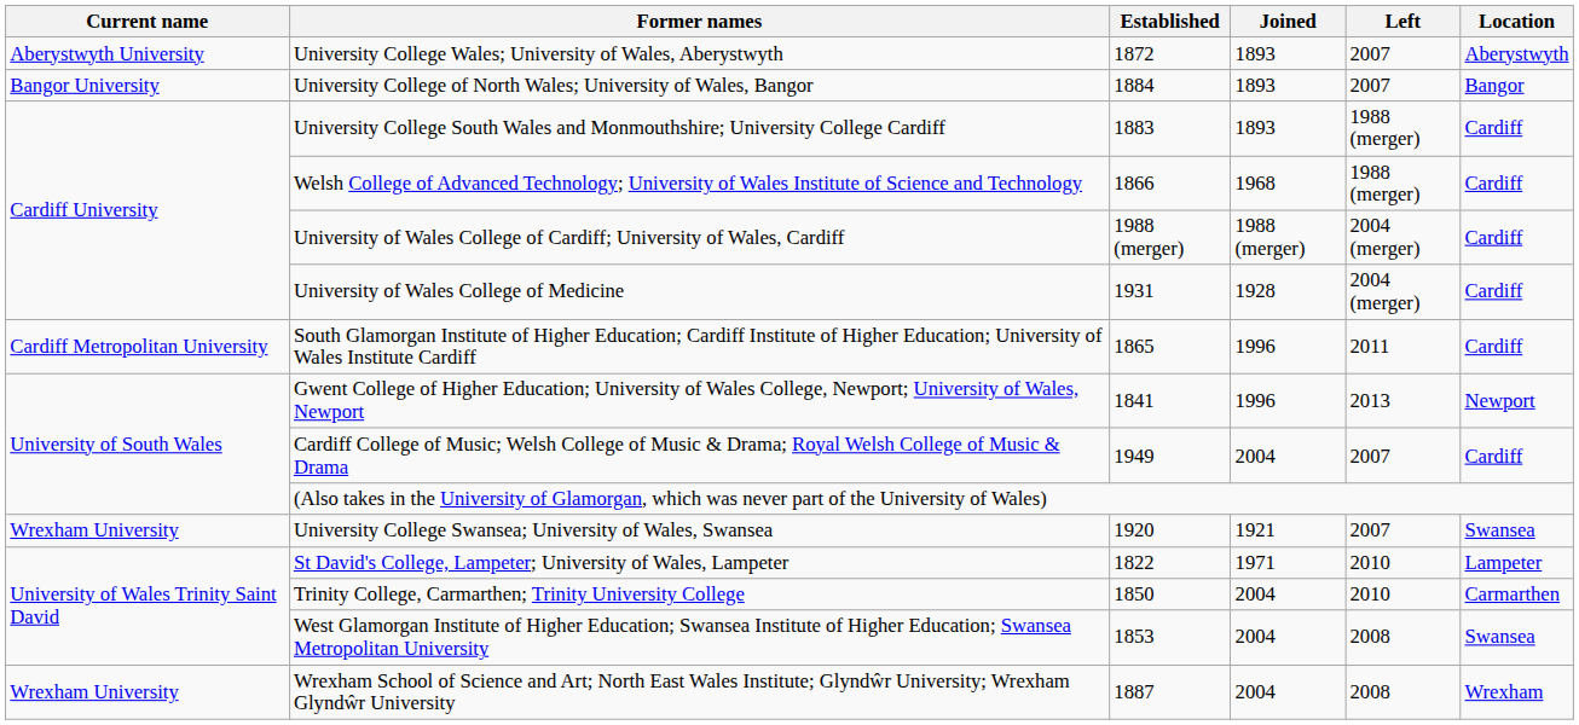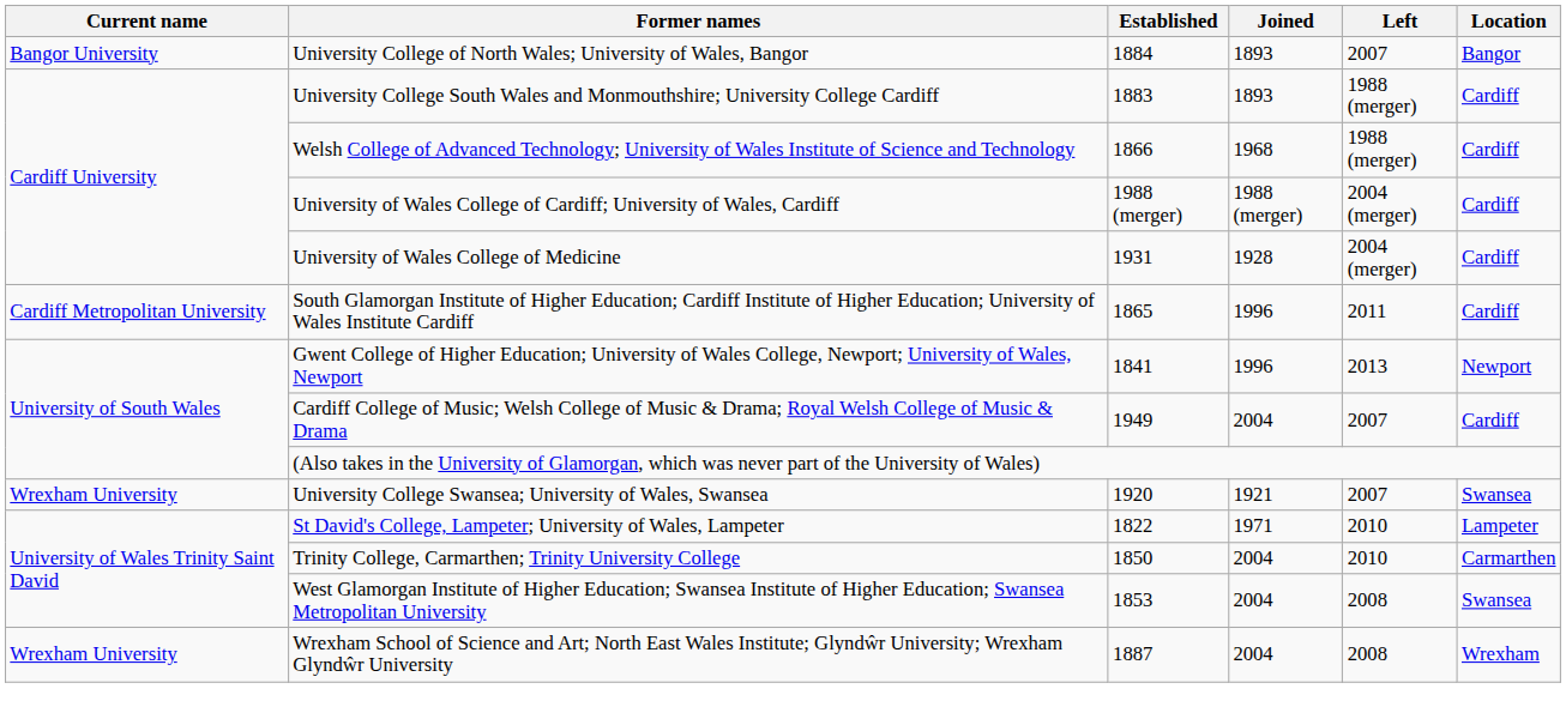- row: Aberystwyth University | University College Wales; University of Wales, Aberystwyth | 1872 | 1893 | 2007 | Aberystwyth
